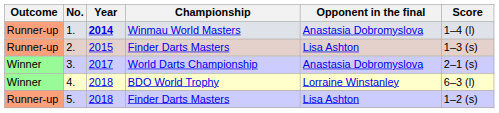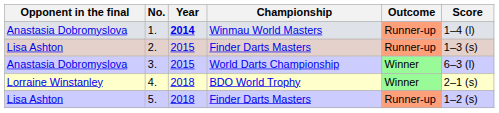columns swapped: Outcome <-> Opponent in the final
3. | Year: 2017 -> 2015
3. | Score: 2–1 (s) -> 6–3 (l)
4. | Score: 6–3 (l) -> 2–1 (s)
